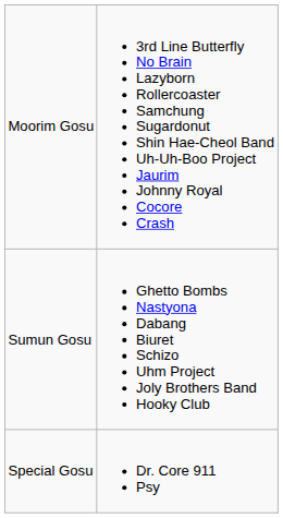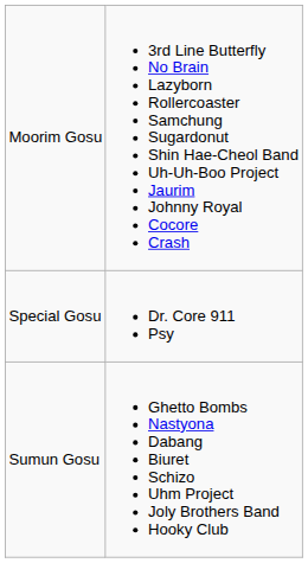rows swapped: Sumun Gosu <-> Special Gosu
